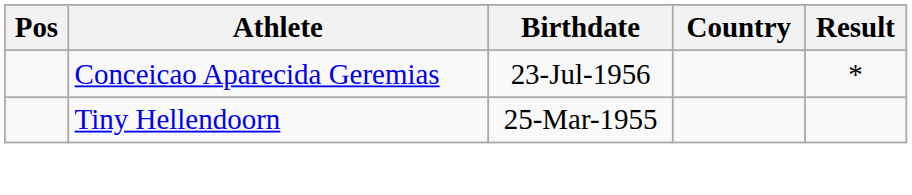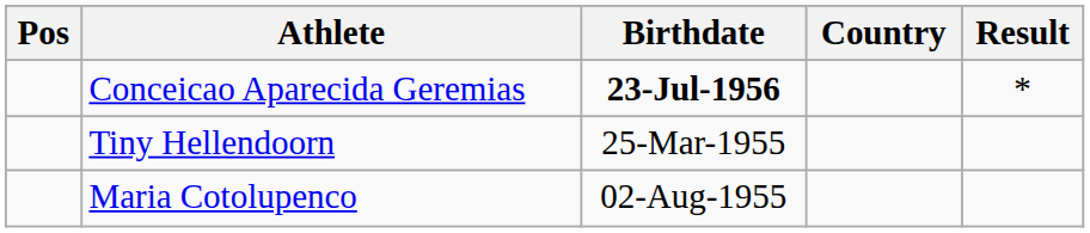Conceicao Aparecida Geremias | Birthdate: normal -> bold
+ row: Maria Cotolupenco | 02-Aug-1955
